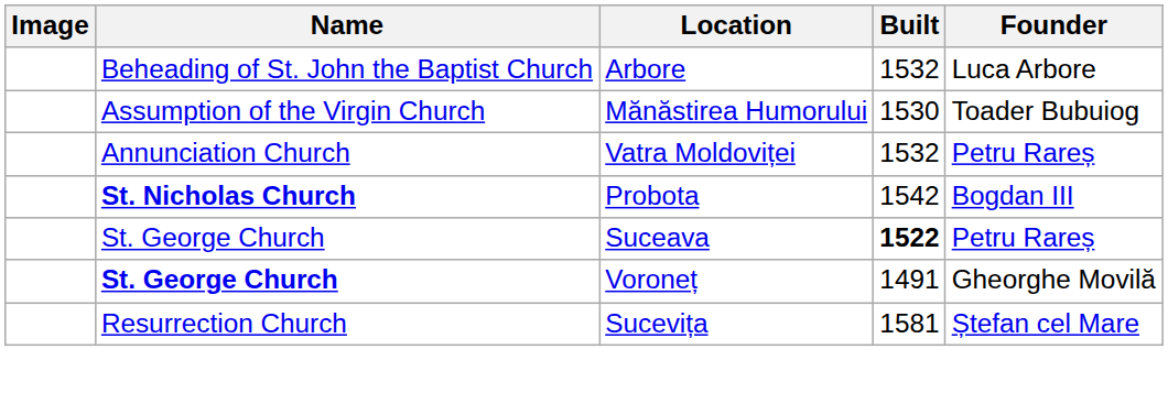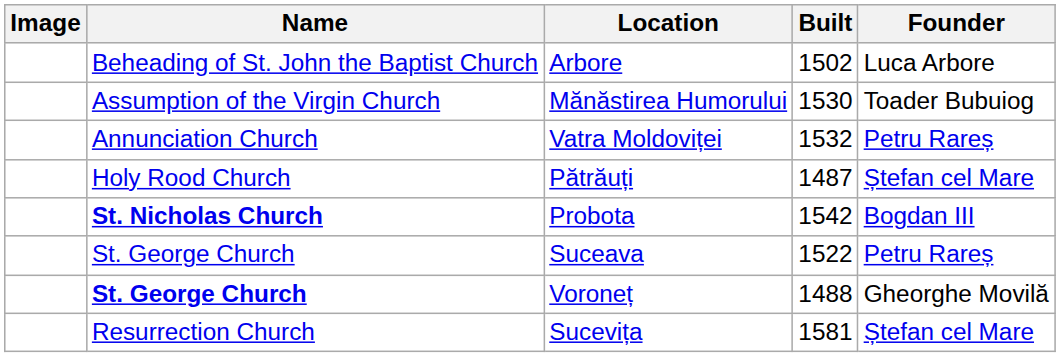Arbore | Built: 1532 -> 1502
+ row: Holy Rood Church | Pătrăuți | 1487 | Ștefan cel Mare
Suceava | Built: bold -> normal
Voroneț | Built: 1491 -> 1488
